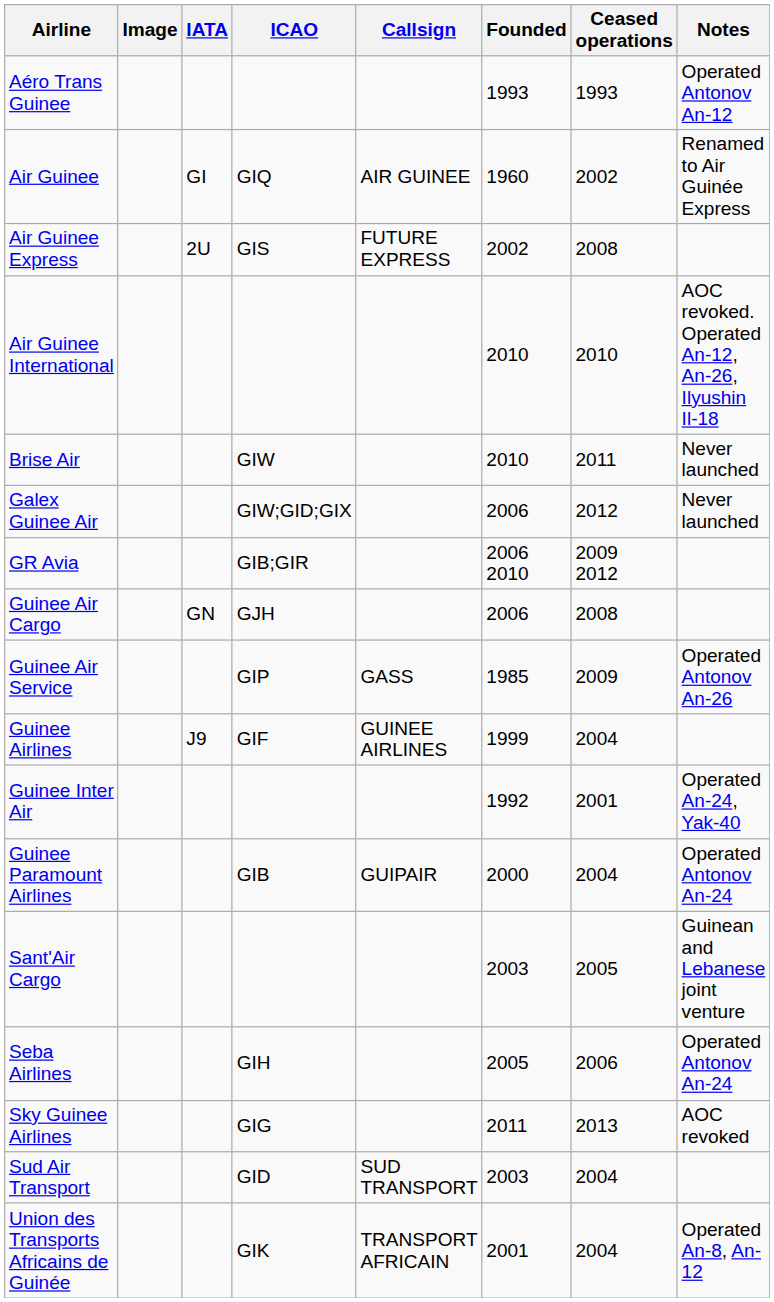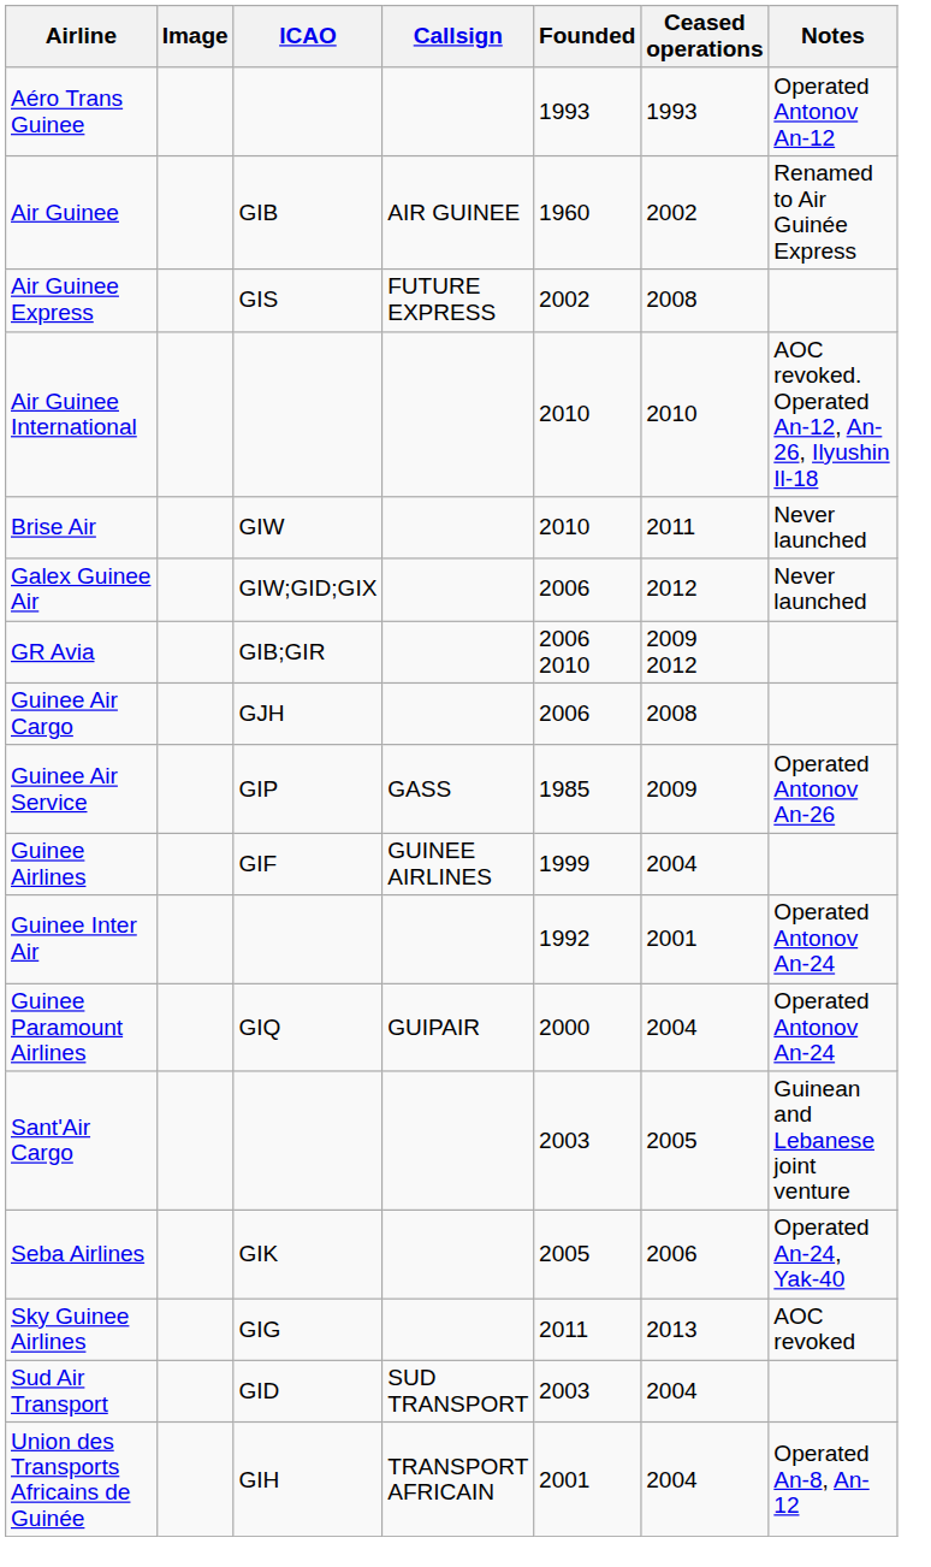- column: IATA | GI | 2U | GN | J9
Air Guinee | ICAO: GIQ -> GIB
Guinee Inter Air | Notes: Operated An-24, Yak-40 -> Operated Antonov An-24
Guinee Paramount Airlines | ICAO: GIB -> GIQ
Seba Airlines | ICAO: GIH -> GIK
Seba Airlines | Notes: Operated Antonov An-24 -> Operated An-24, Yak-40
Union des Transports Africains de Guinée | ICAO: GIK -> GIH
